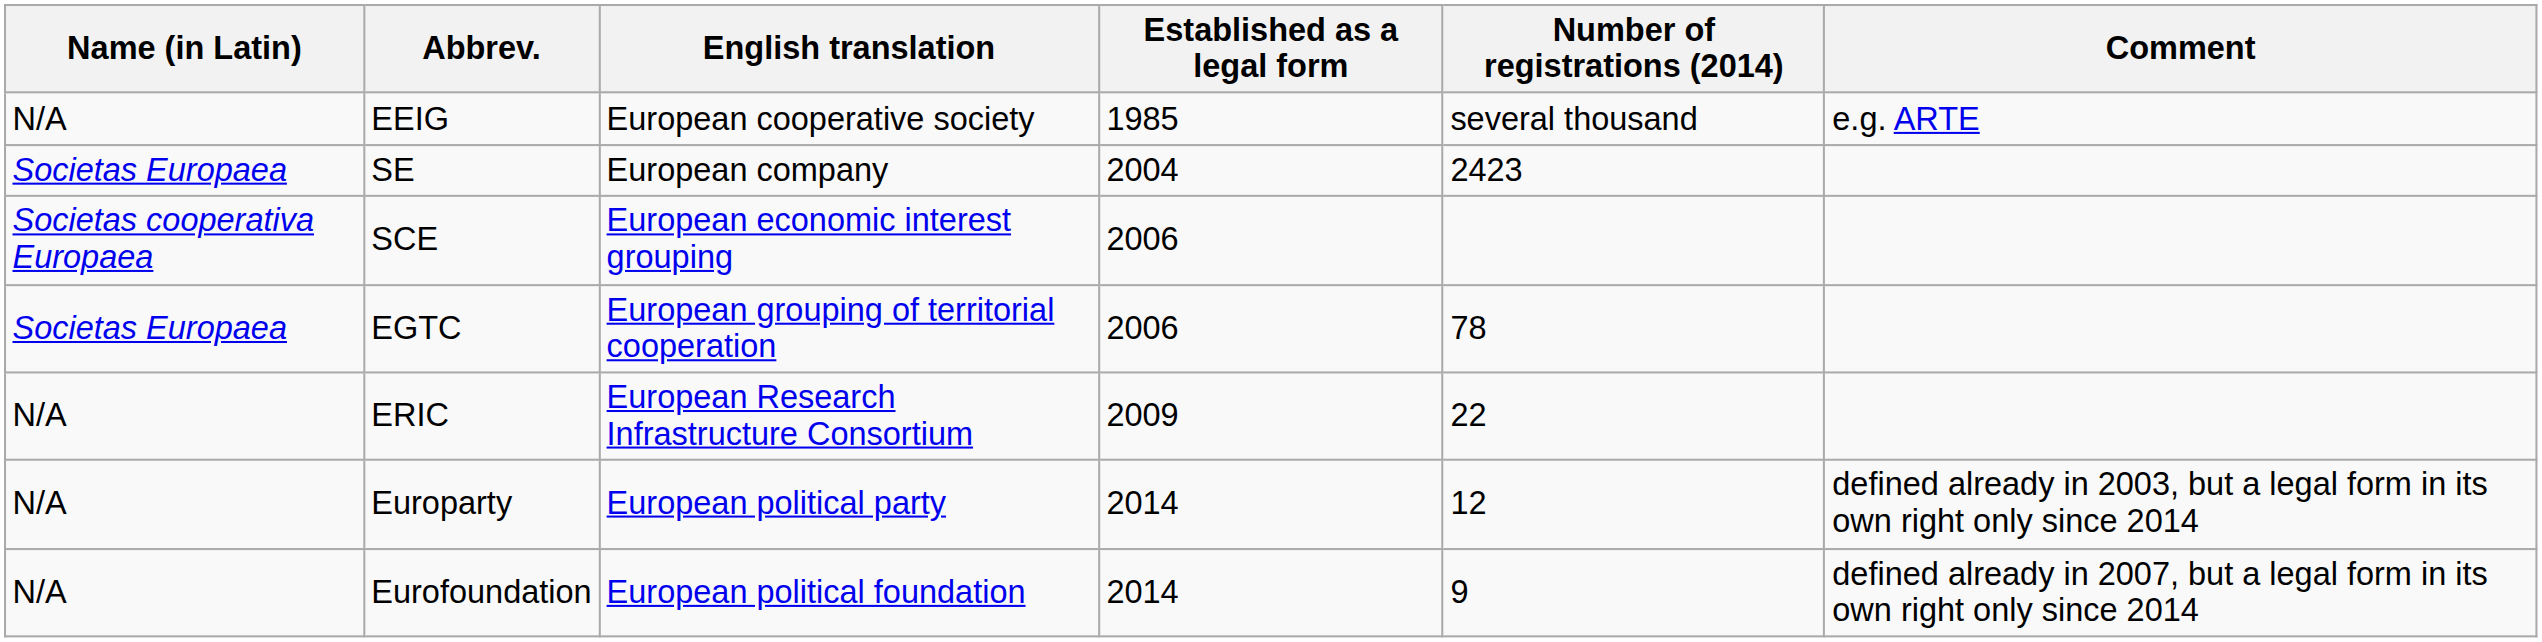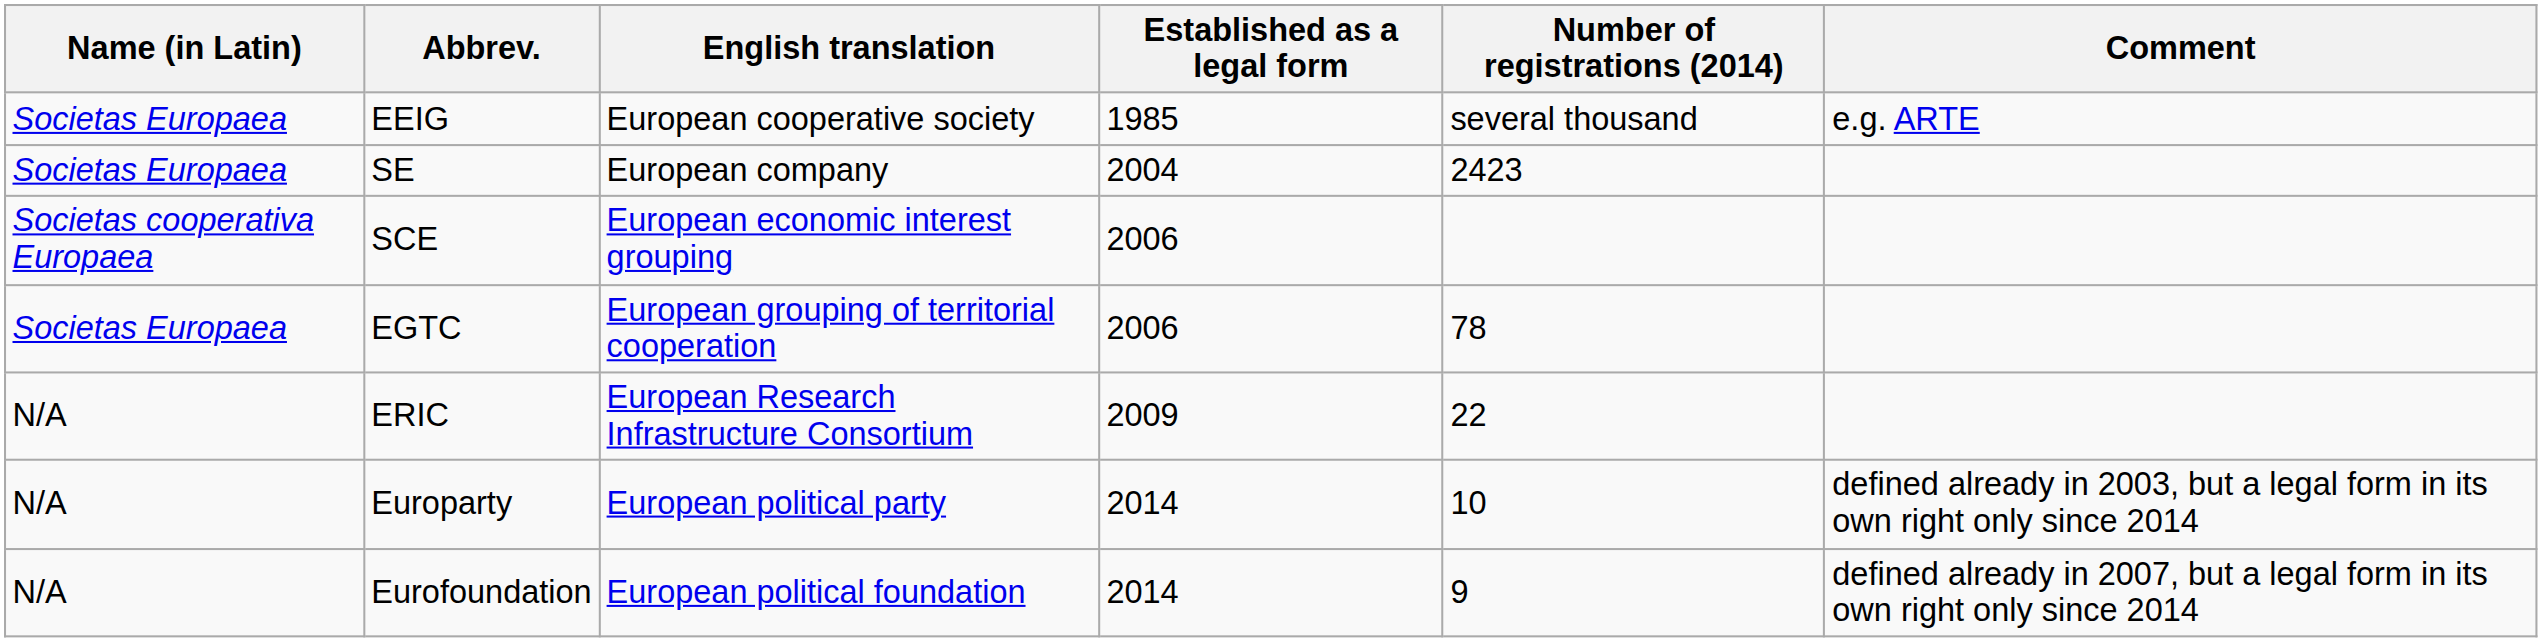EEIG | Name (in Latin): N/A -> Societas Europaea
Europarty | Number of registrations (2014): 12 -> 10
